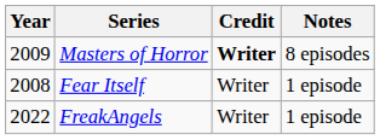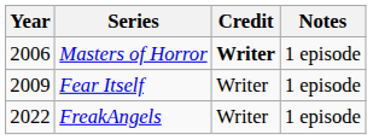Masters of Horror | Year: 2009 -> 2006
Masters of Horror | Notes: 8 episodes -> 1 episode
Fear Itself | Year: 2008 -> 2009
